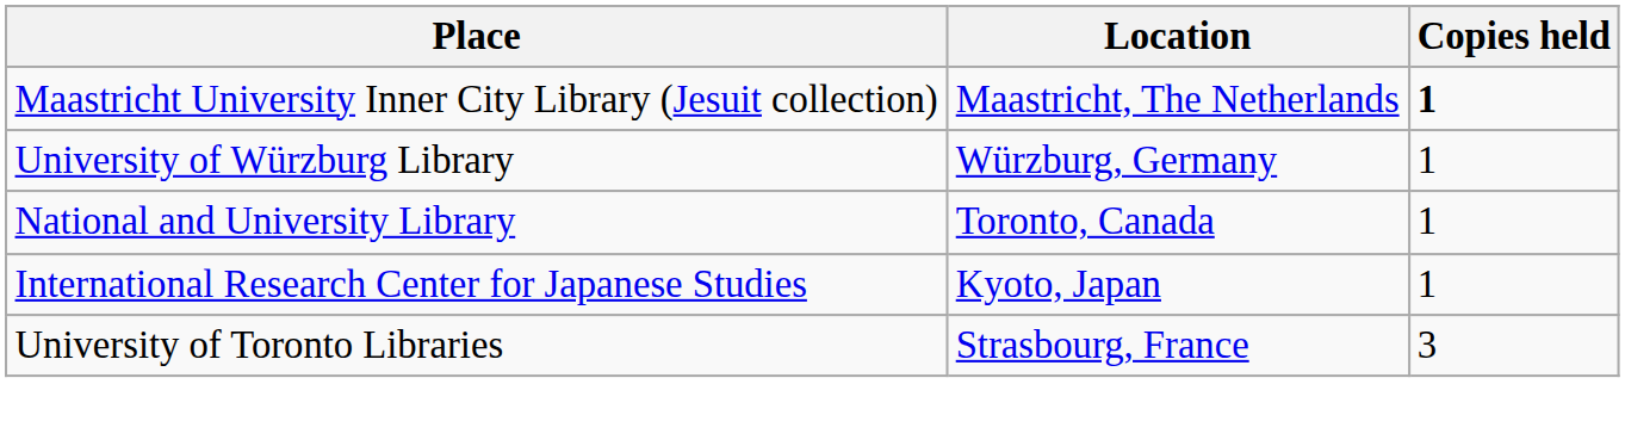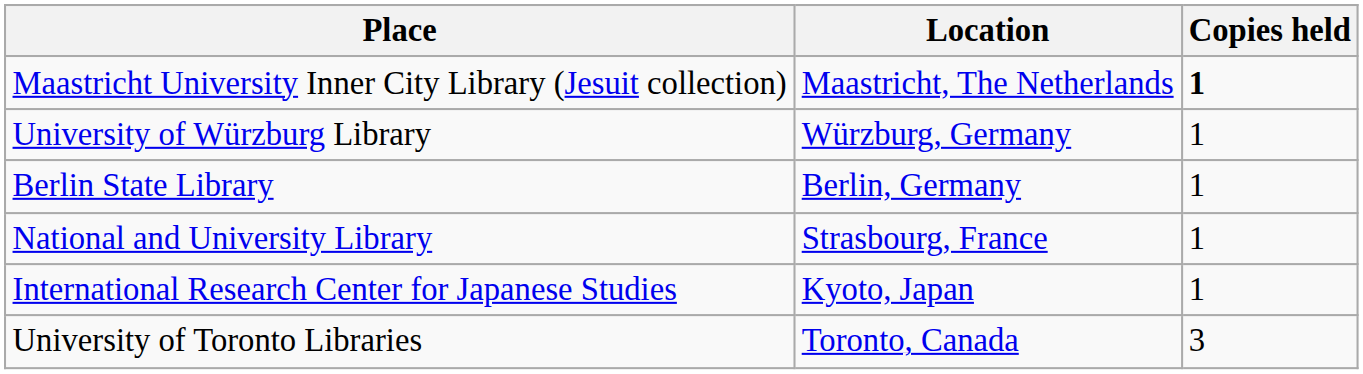+ row: Berlin State Library | Berlin, Germany | 1
National and University Library | Location: Toronto, Canada -> Strasbourg, France
University of Toronto Libraries | Location: Strasbourg, France -> Toronto, Canada
